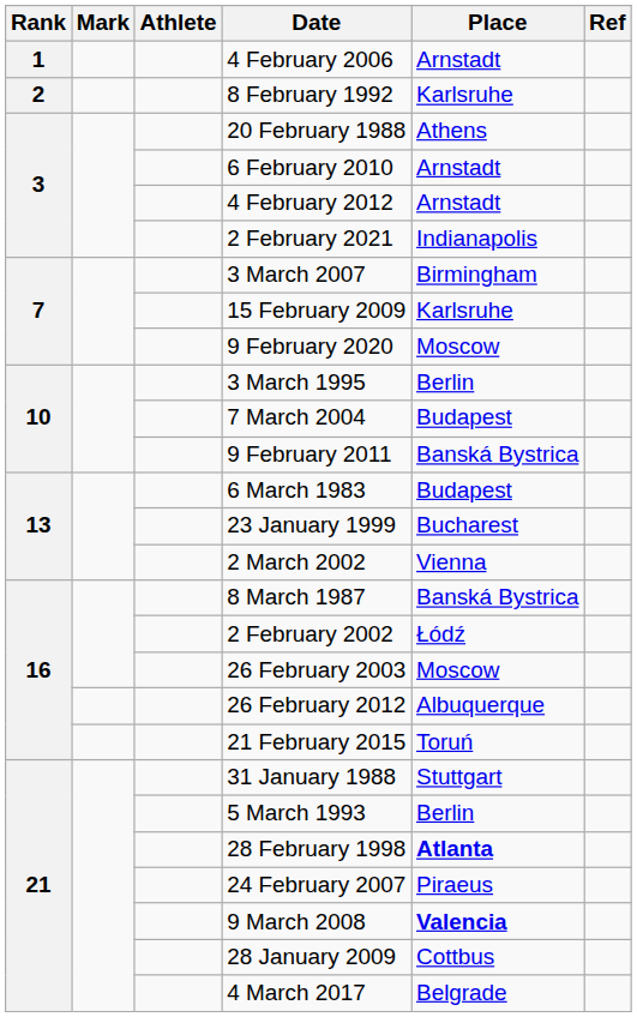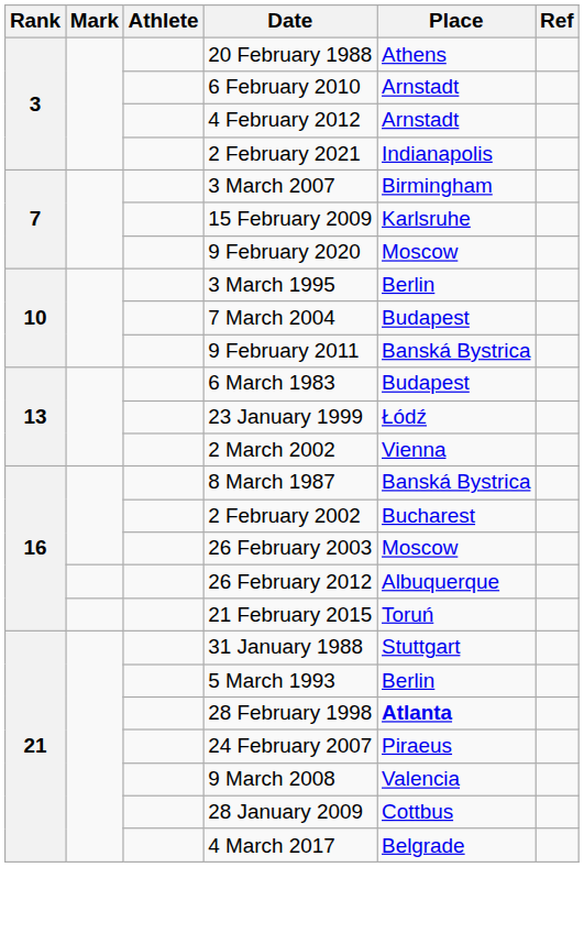- row: 1 | 4 February 2006 | Arnstadt
- row: 2 | 8 February 1992 | Karlsruhe
23 January 1999 | Place: Bucharest -> Łódź
2 February 2002 | Place: Łódź -> Bucharest
9 March 2008 | Place: bold -> normal
